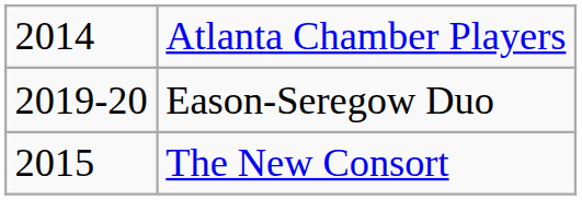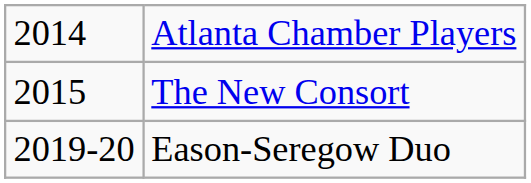rows swapped: The New Consort <-> Eason-Seregow Duo
